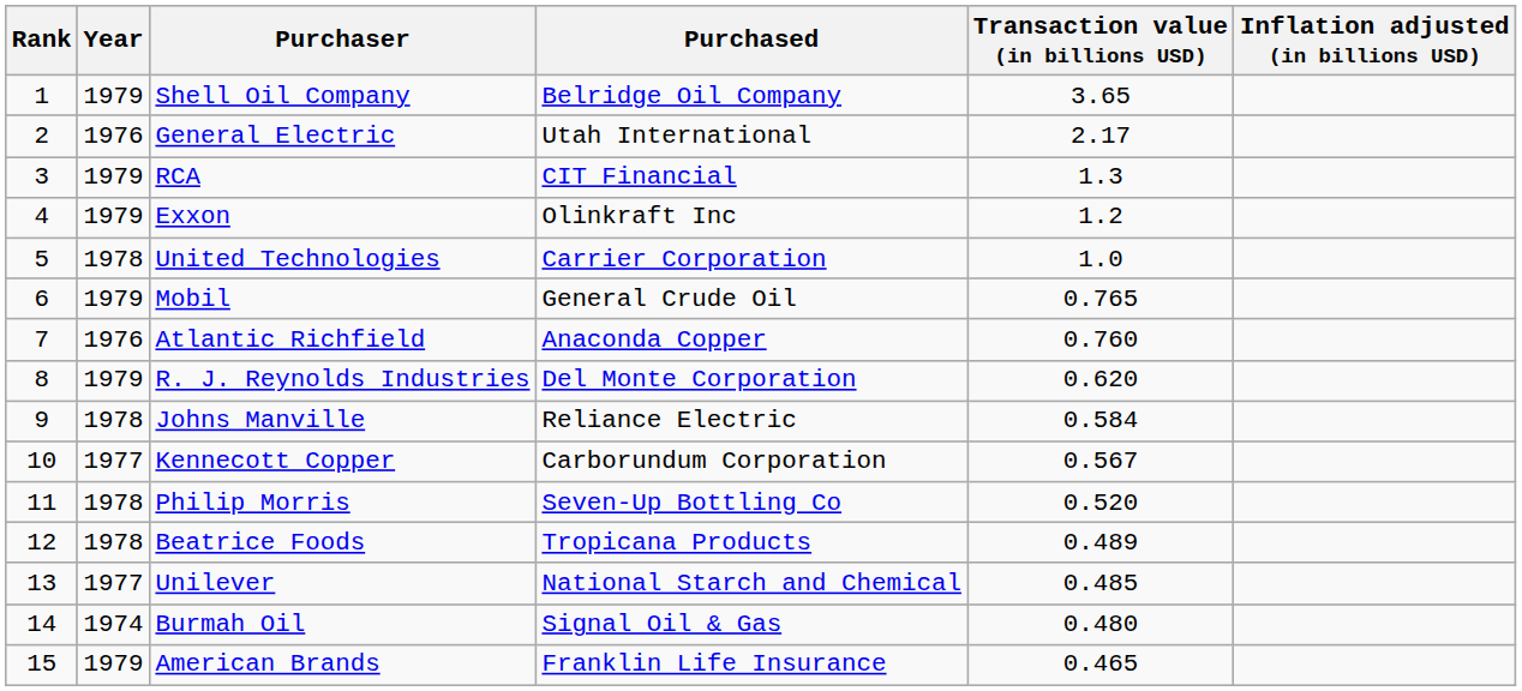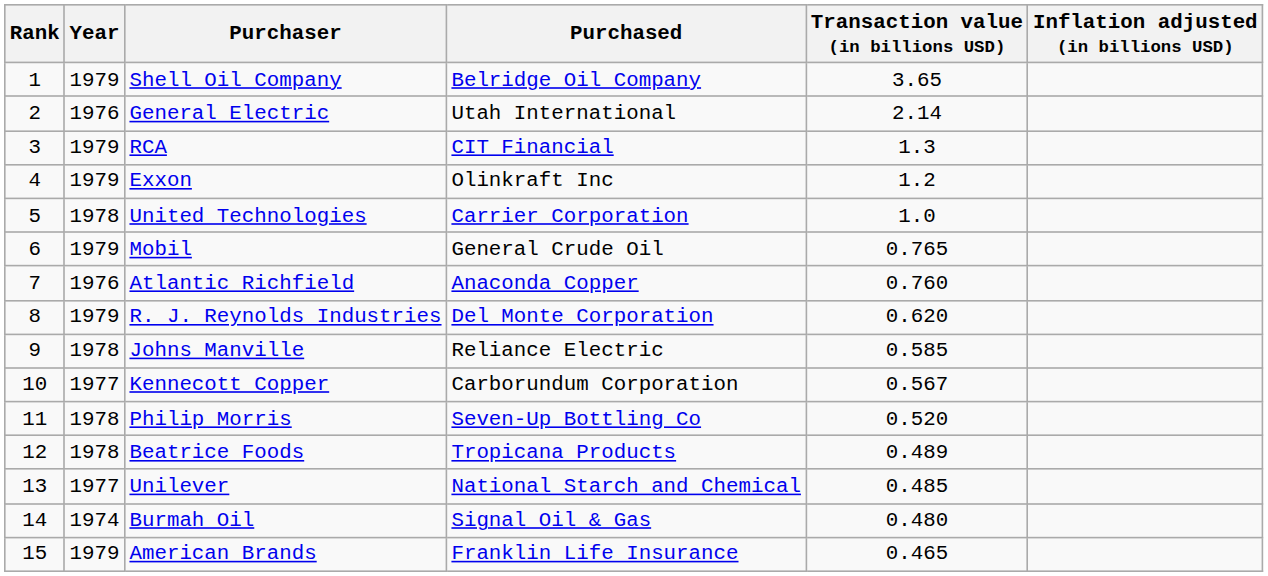General Electric | Transaction value (in billions USD): 2.17 -> 2.14
Johns Manville | Transaction value (in billions USD): 0.584 -> 0.585
